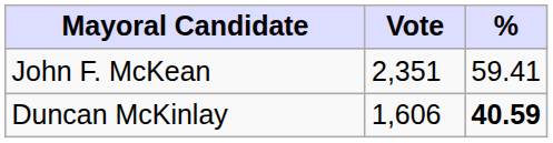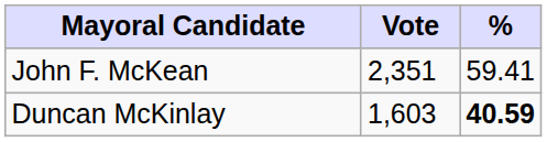Duncan McKinlay | Vote: 1,606 -> 1,603
